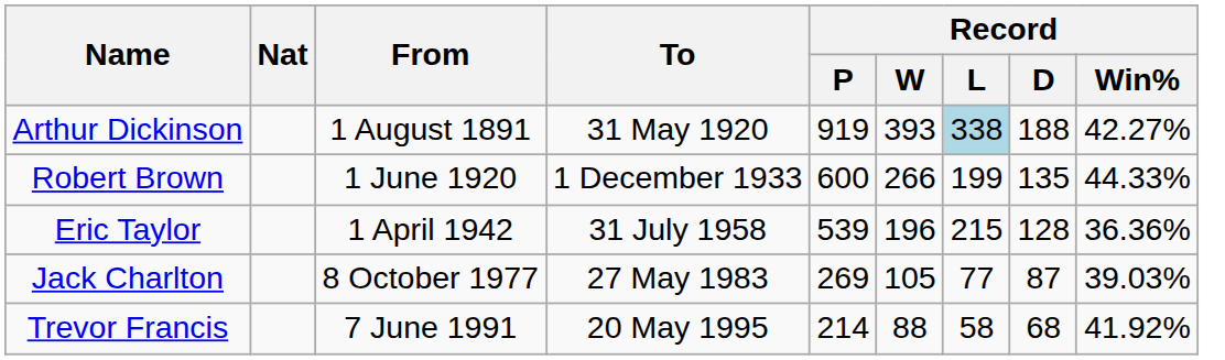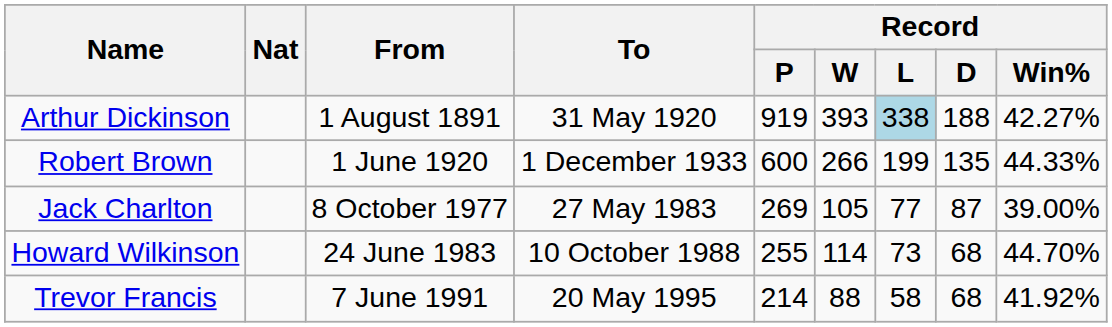- row: Eric Taylor | 1 April 1942 | 31 July 1958 | 539 | 196 | 215 | 128 | 36.36%
Jack Charlton | Record / Win%: 39.03% -> 39.00%
+ row: Howard Wilkinson | 24 June 1983 | 10 October 1988 | 255 | 114 | 73 | 68 | 44.70%
